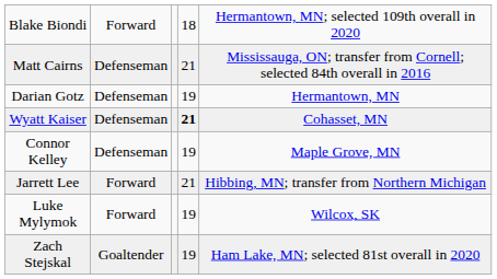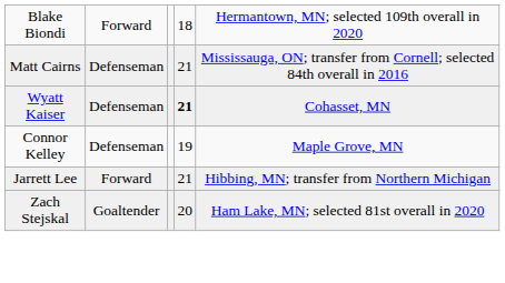- row: Darian Gotz | Defenseman | 19 | Hermantown, MN
- row: Luke Mylymok | Forward | 19 | Wilcox, SK
Zach Stejskal | column 4: 19 -> 20
